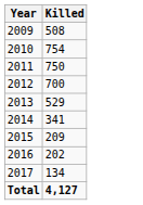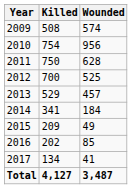+ column: Wounded | 574 | 956 | 628 | 525 | 457 | 184 | 49 | 85 | 41 | 3,487
